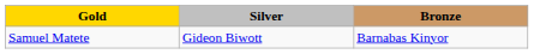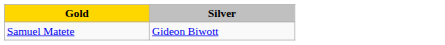- column: Bronze | Barnabas Kinyor
